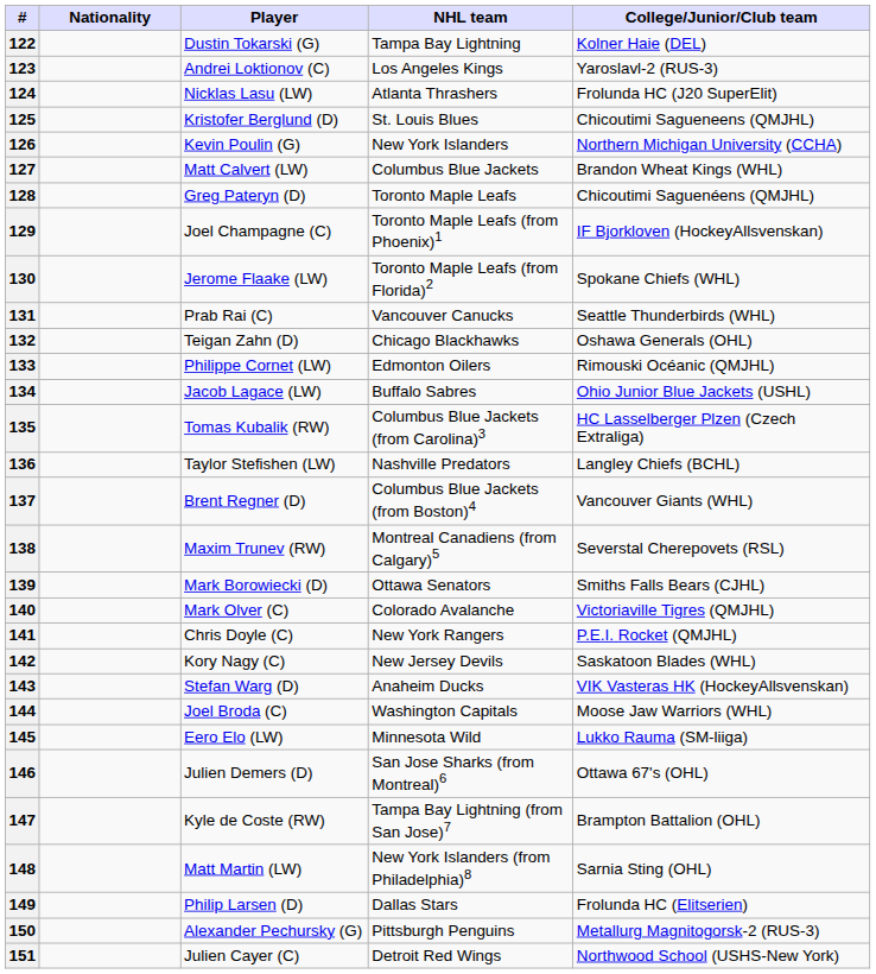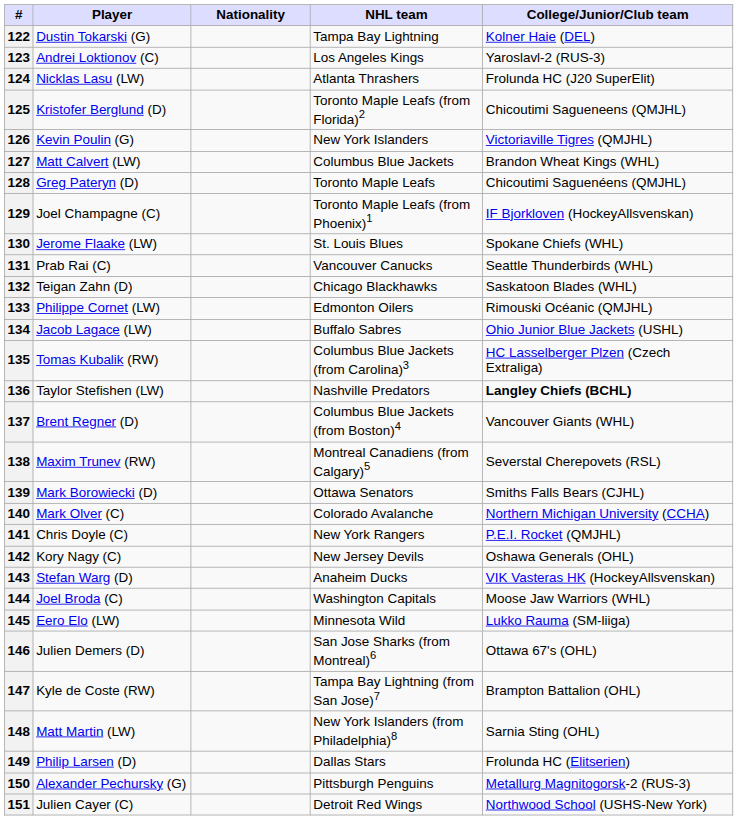columns swapped: Player <-> Nationality
125 | NHL team: St. Louis Blues -> Toronto Maple Leafs (from Florida)2
126 | College/Junior/Club team: Northern Michigan University (CCHA) -> Victoriaville Tigres (QMJHL)
130 | NHL team: Toronto Maple Leafs (from Florida)2 -> St. Louis Blues
132 | College/Junior/Club team: Oshawa Generals (OHL) -> Saskatoon Blades (WHL)
136 | College/Junior/Club team: normal -> bold
140 | College/Junior/Club team: Victoriaville Tigres (QMJHL) -> Northern Michigan University (CCHA)
142 | College/Junior/Club team: Saskatoon Blades (WHL) -> Oshawa Generals (OHL)
